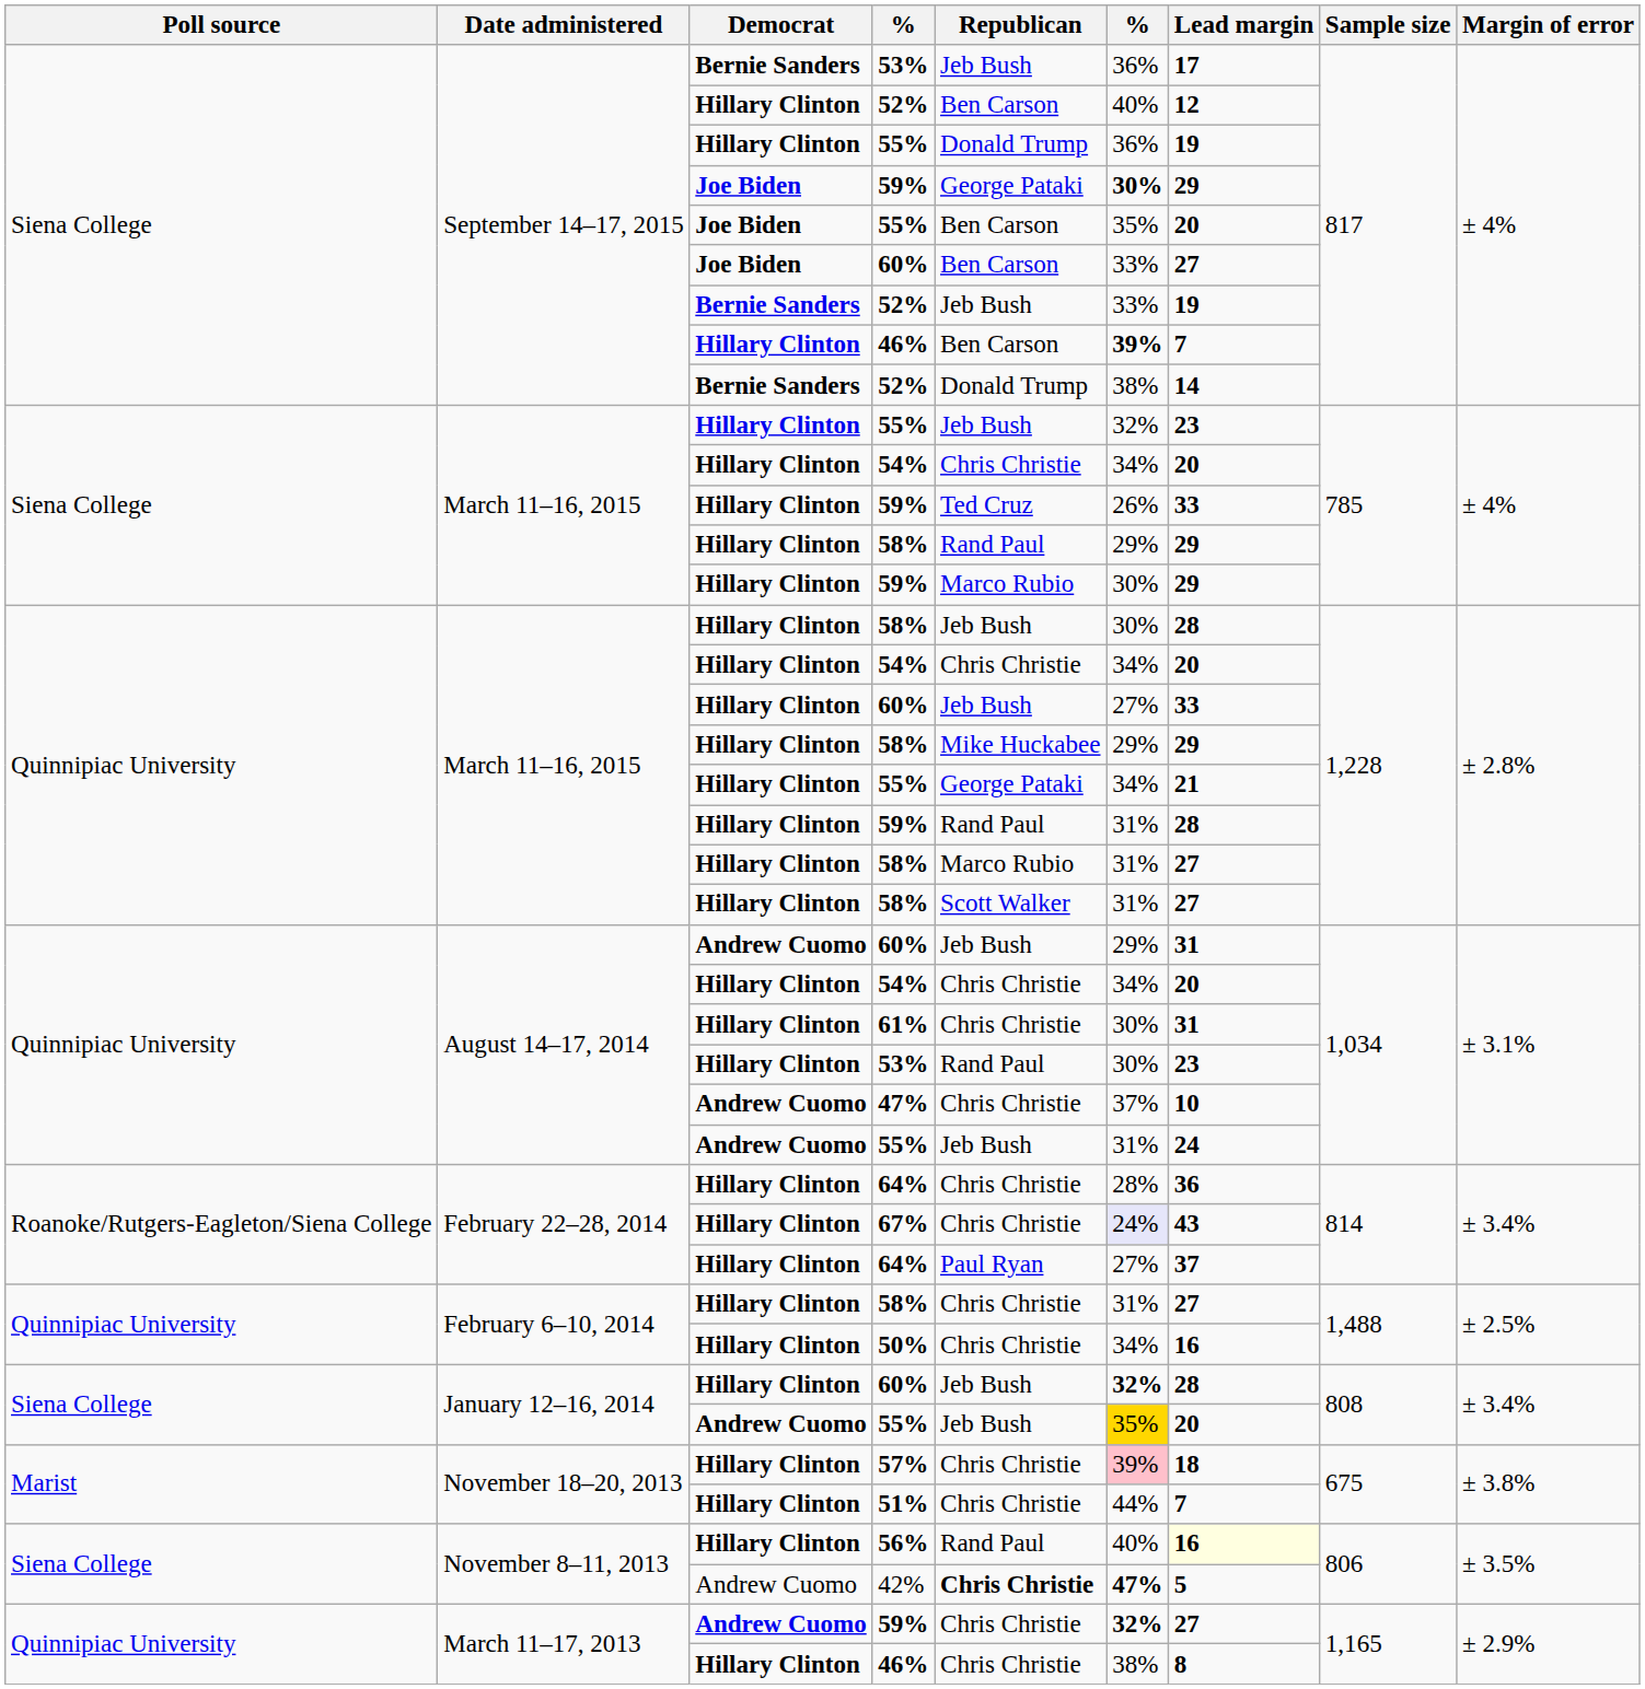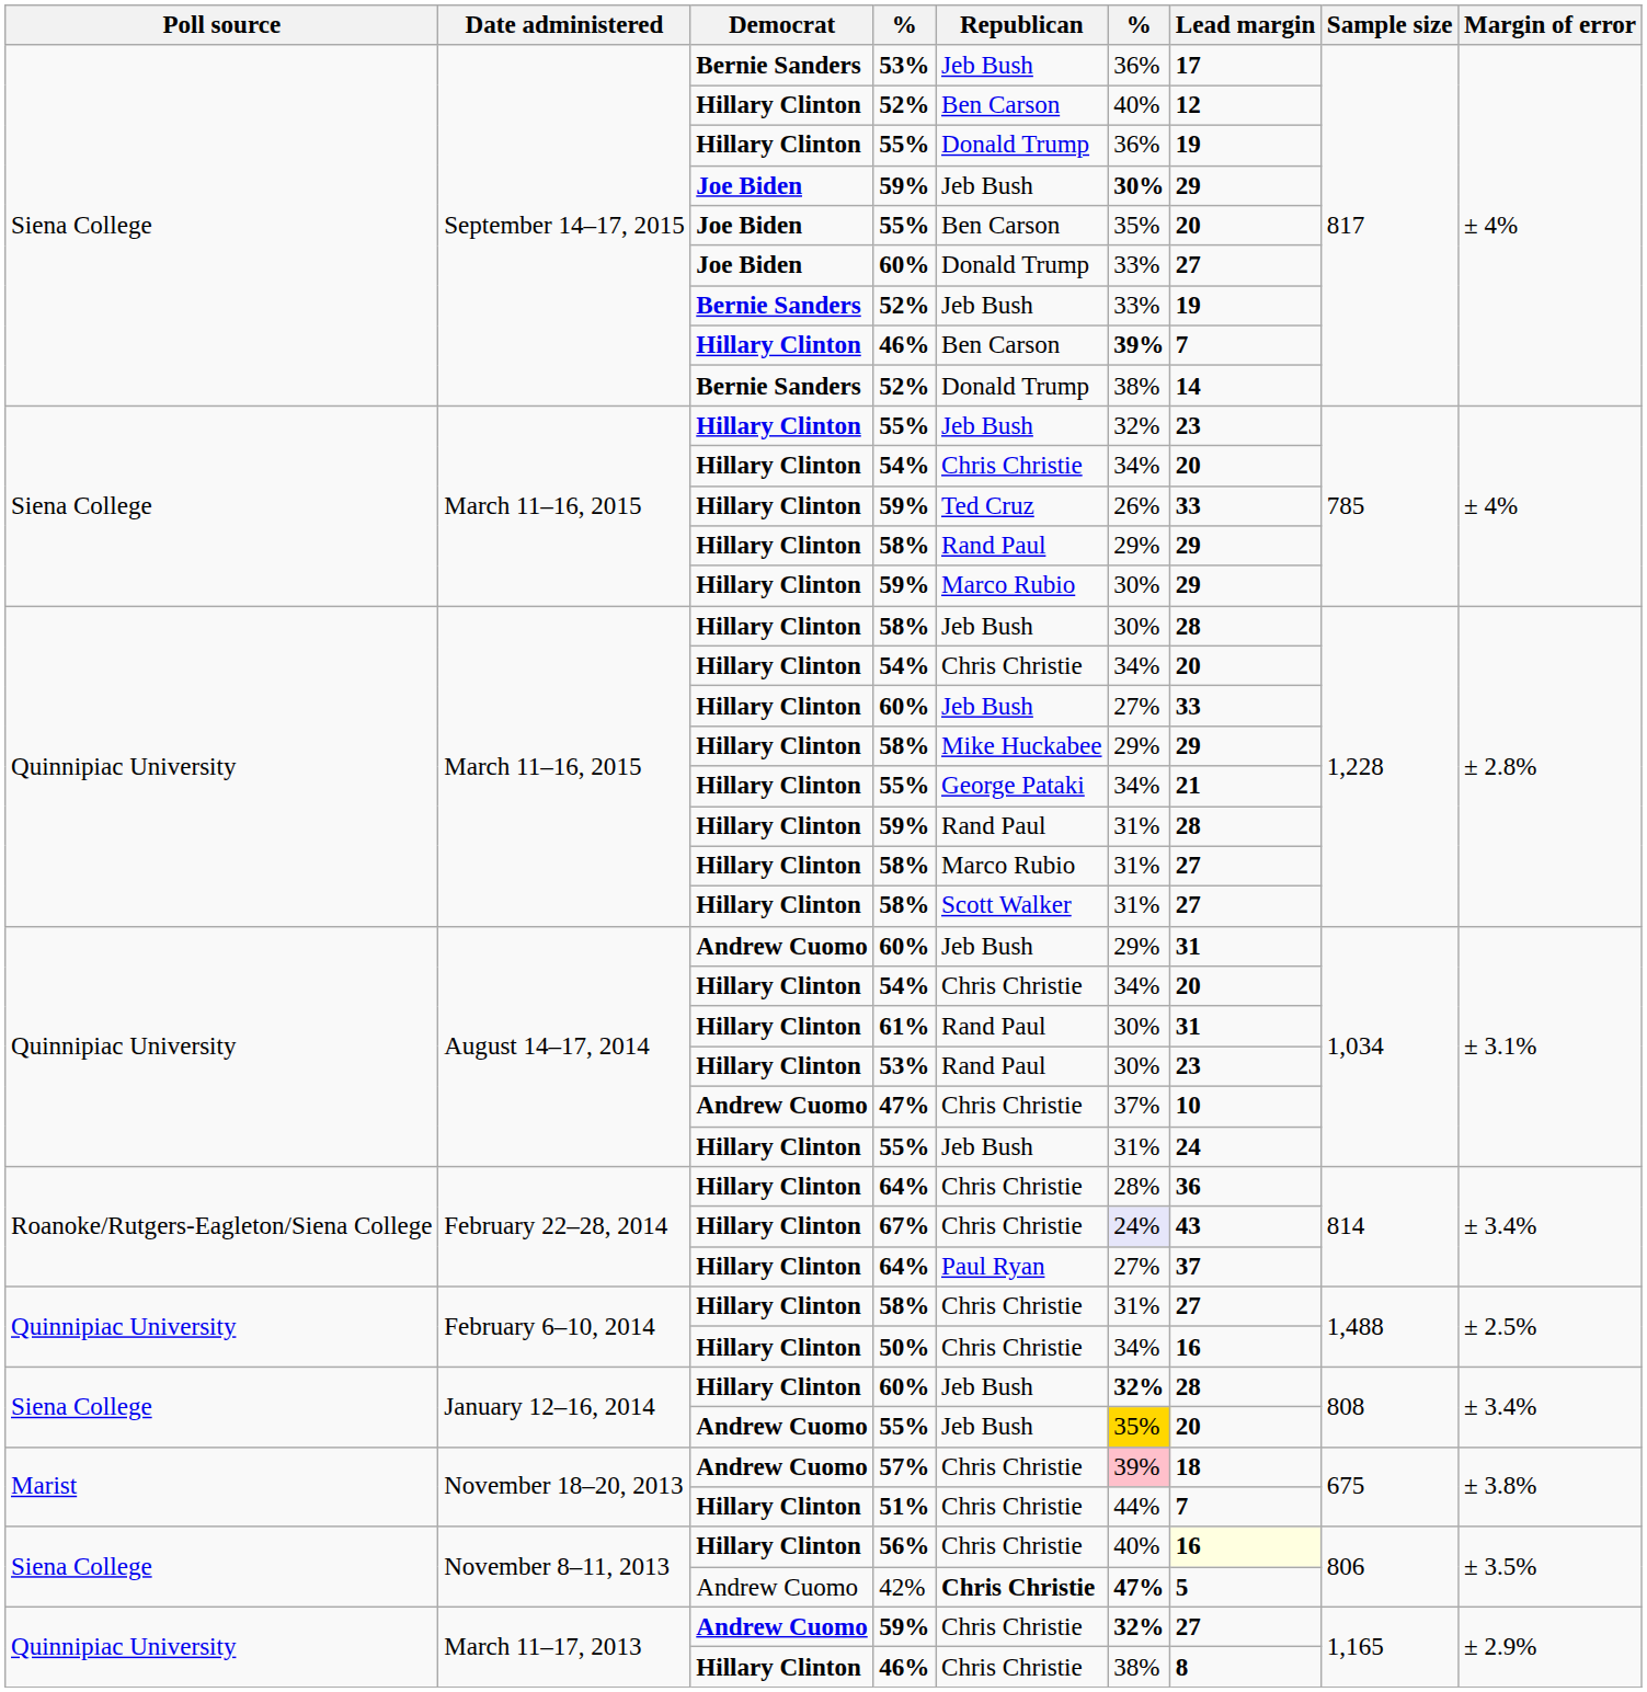September 14–17, 2015 / 59% | Republican: George Pataki -> Jeb Bush
September 14–17, 2015 / 60% | Republican: Ben Carson -> Donald Trump
61% | Republican: Chris Christie -> Rand Paul
August 14–17, 2014 / 55% | Democrat: Andrew Cuomo -> Hillary Clinton
57% | Democrat: Hillary Clinton -> Andrew Cuomo
56% | Republican: Rand Paul -> Chris Christie
